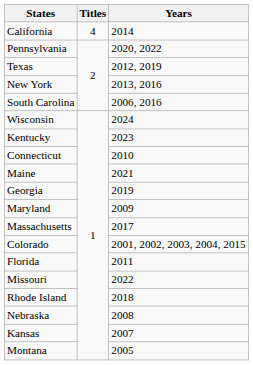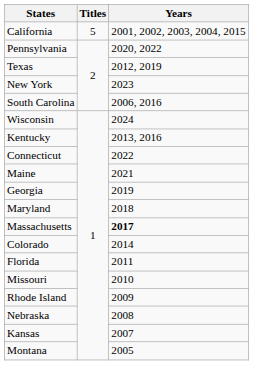California | Titles: 4 -> 5
California | Years: 2014 -> 2001, 2002, 2003, 2004, 2015
New York | Years: 2013, 2016 -> 2023
Kentucky | Years: 2023 -> 2013, 2016
Connecticut | Years: 2010 -> 2022
Maryland | Years: 2009 -> 2018
Massachusetts | Years: normal -> bold
Colorado | Years: 2001, 2002, 2003, 2004, 2015 -> 2014
Missouri | Years: 2022 -> 2010
Rhode Island | Years: 2018 -> 2009
